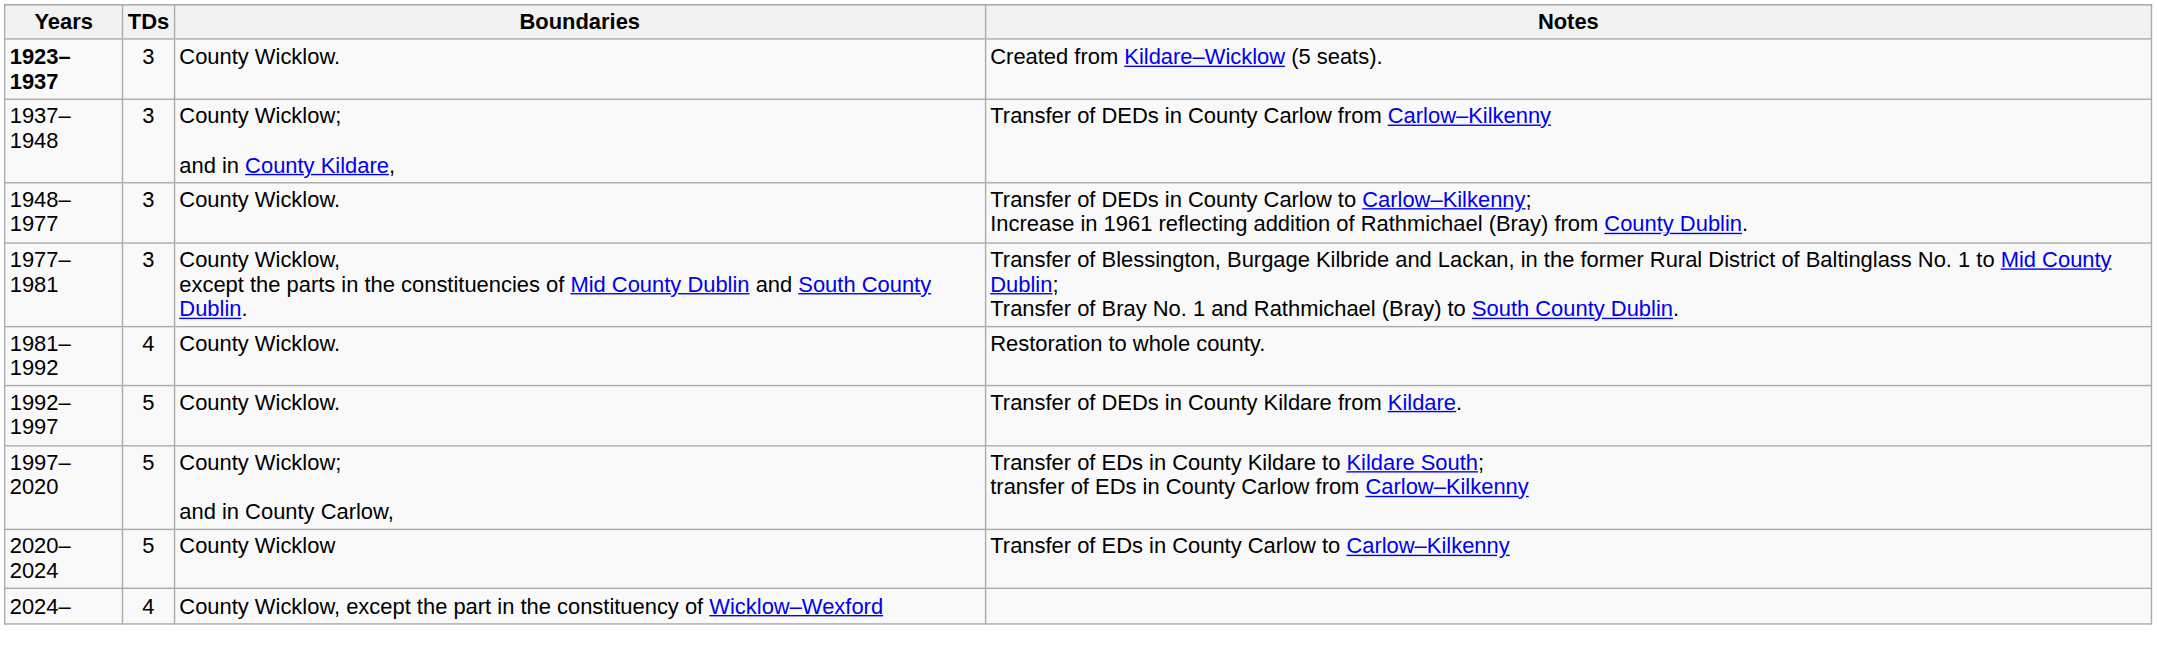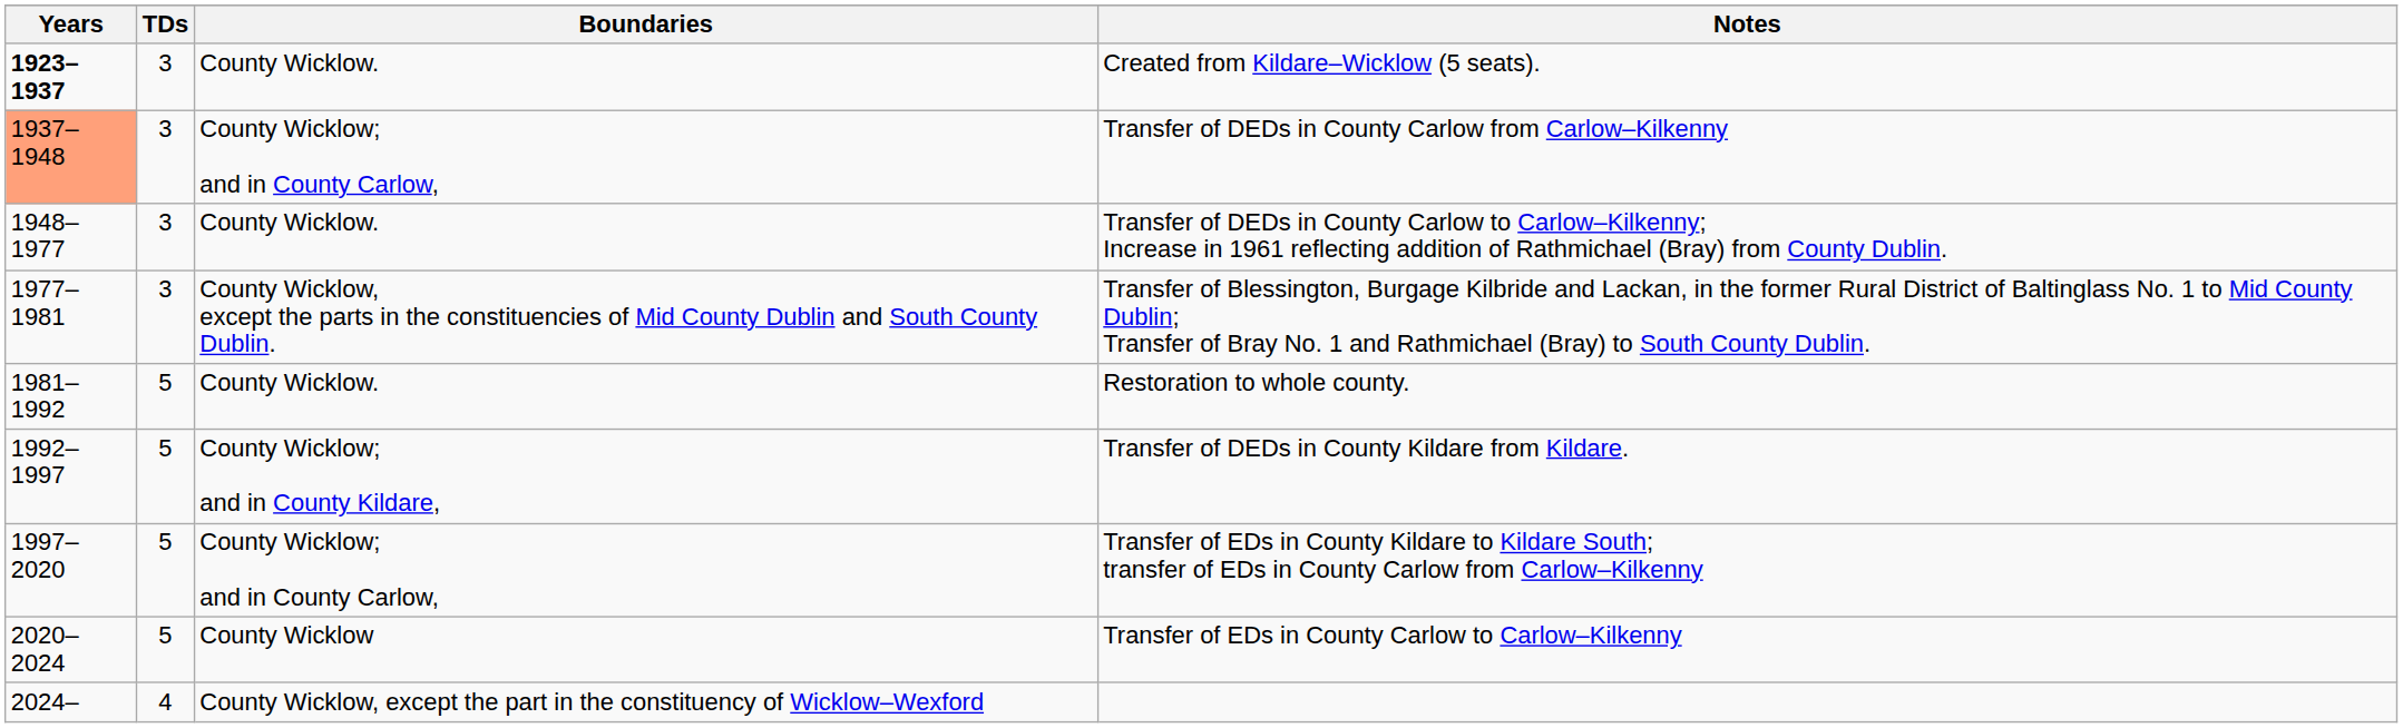Transfer of DEDs in County Carlow from Carlow–Kilkenny | Years: no background -> lightsalmon background
Transfer of DEDs in County Carlow from Carlow–Kilkenny | Boundaries: County Wicklow; and in County Kildare, -> County Wicklow; and in County Carlow,
Restoration to whole county. | TDs: 4 -> 5
Transfer of DEDs in County Kildare from Kildare. | Boundaries: County Wicklow. -> County Wicklow; and in County Kildare,
